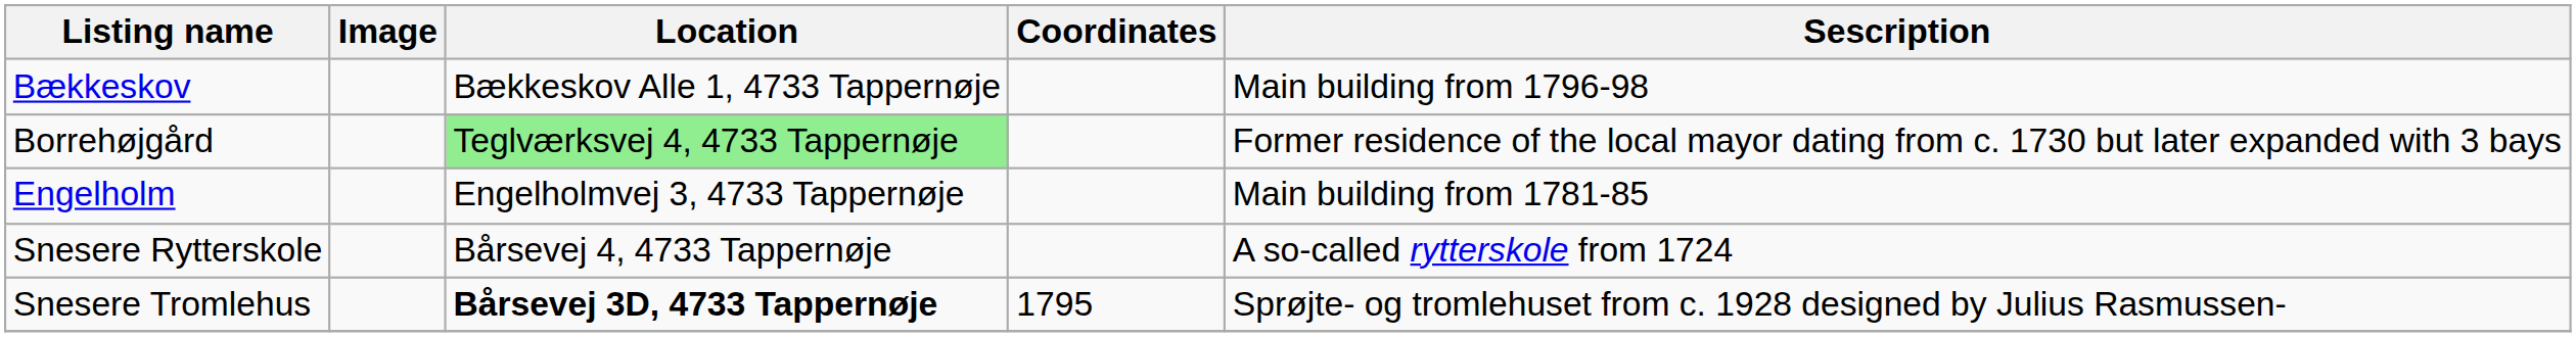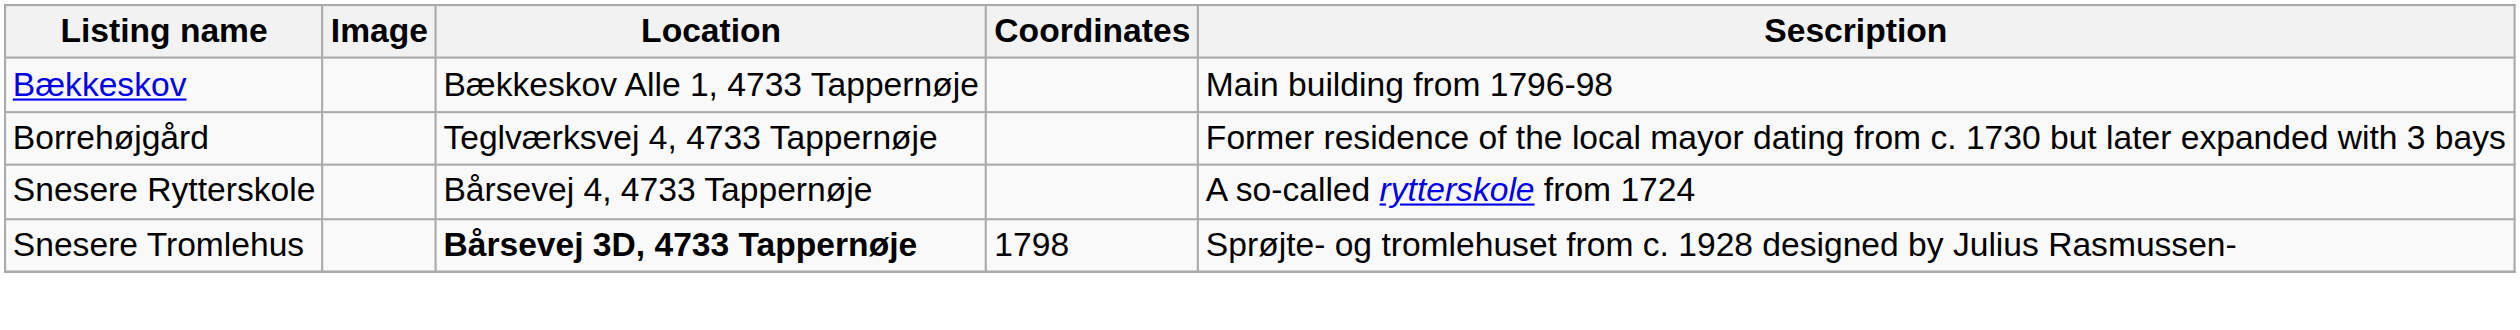Borrehøjgård | Location: lightgreen background -> no background
- row: Engelholm | Engelholmvej 3, 4733 Tappernøje | Main building from 1781-85
Snesere Tromlehus | Coordinates: 1795 -> 1798
